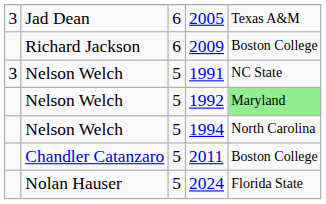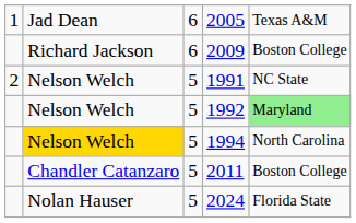2005 | column 1: 3 -> 1
1991 | column 1: 3 -> 2
1994 | column 2: no background -> gold background
